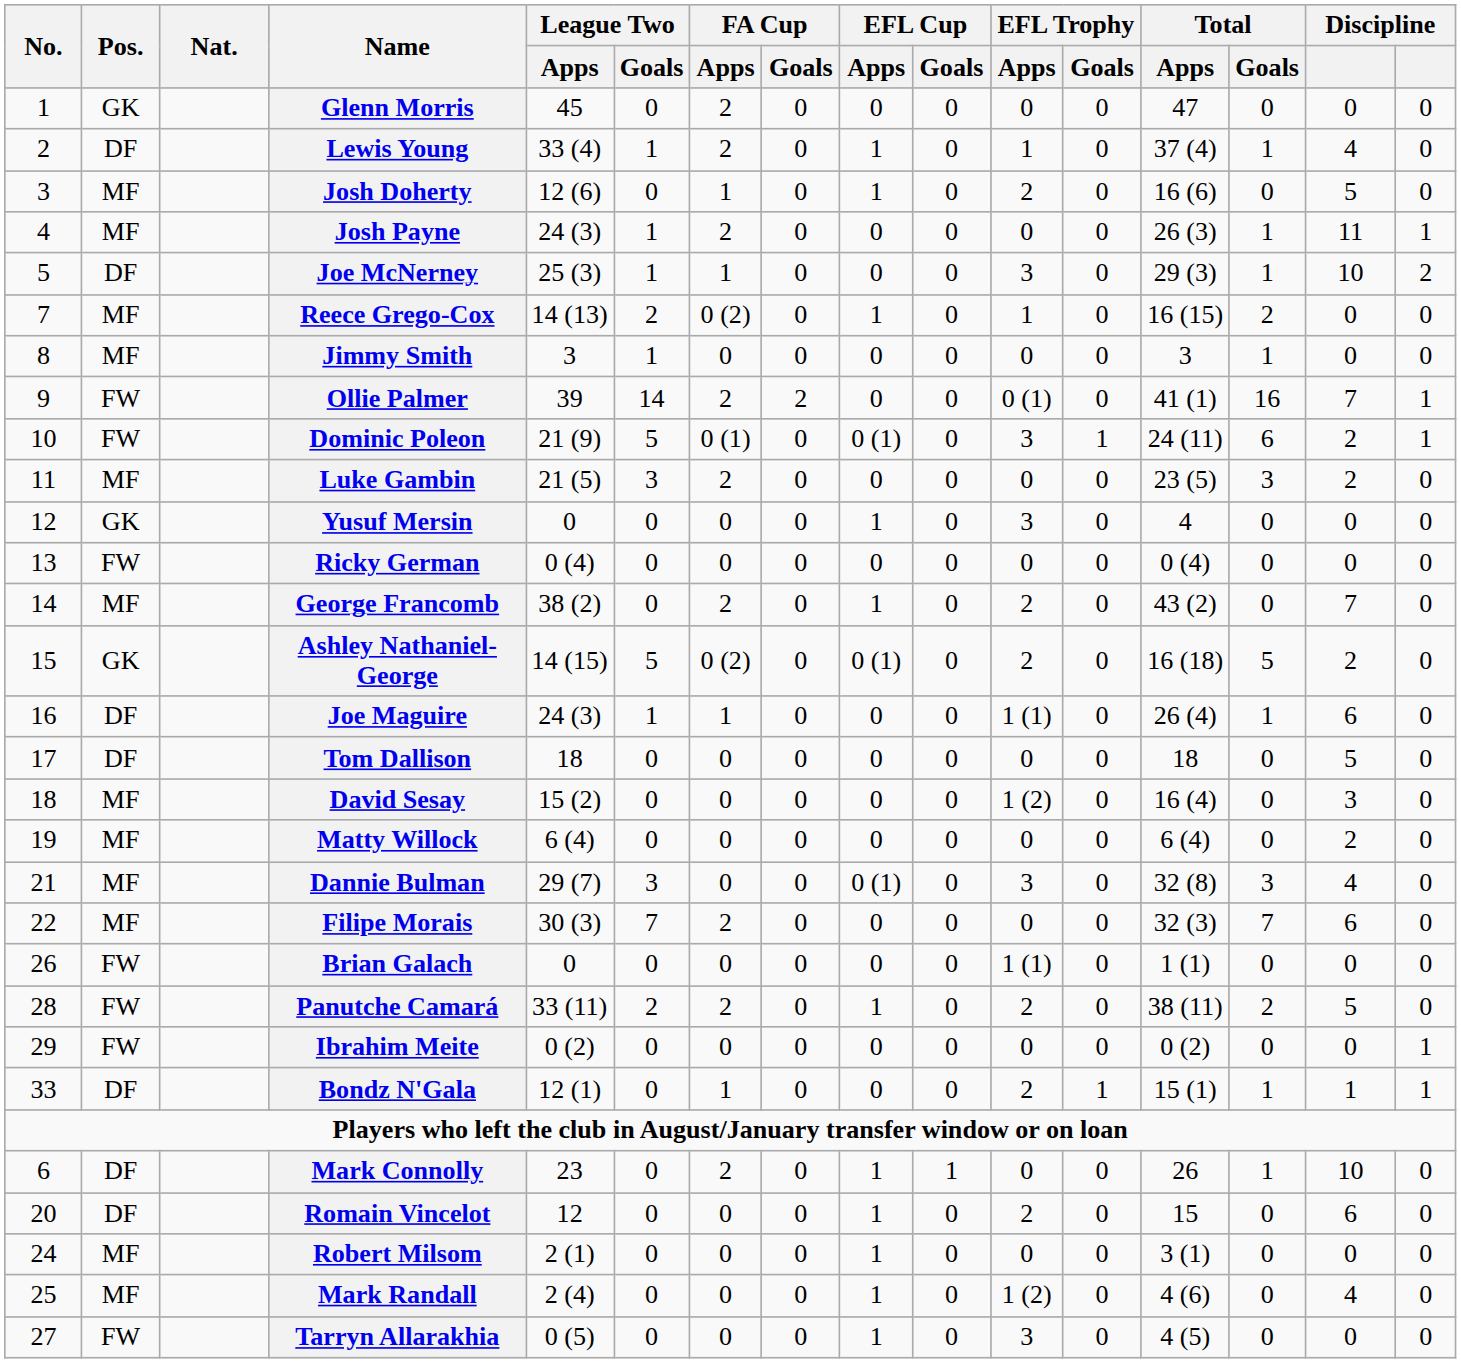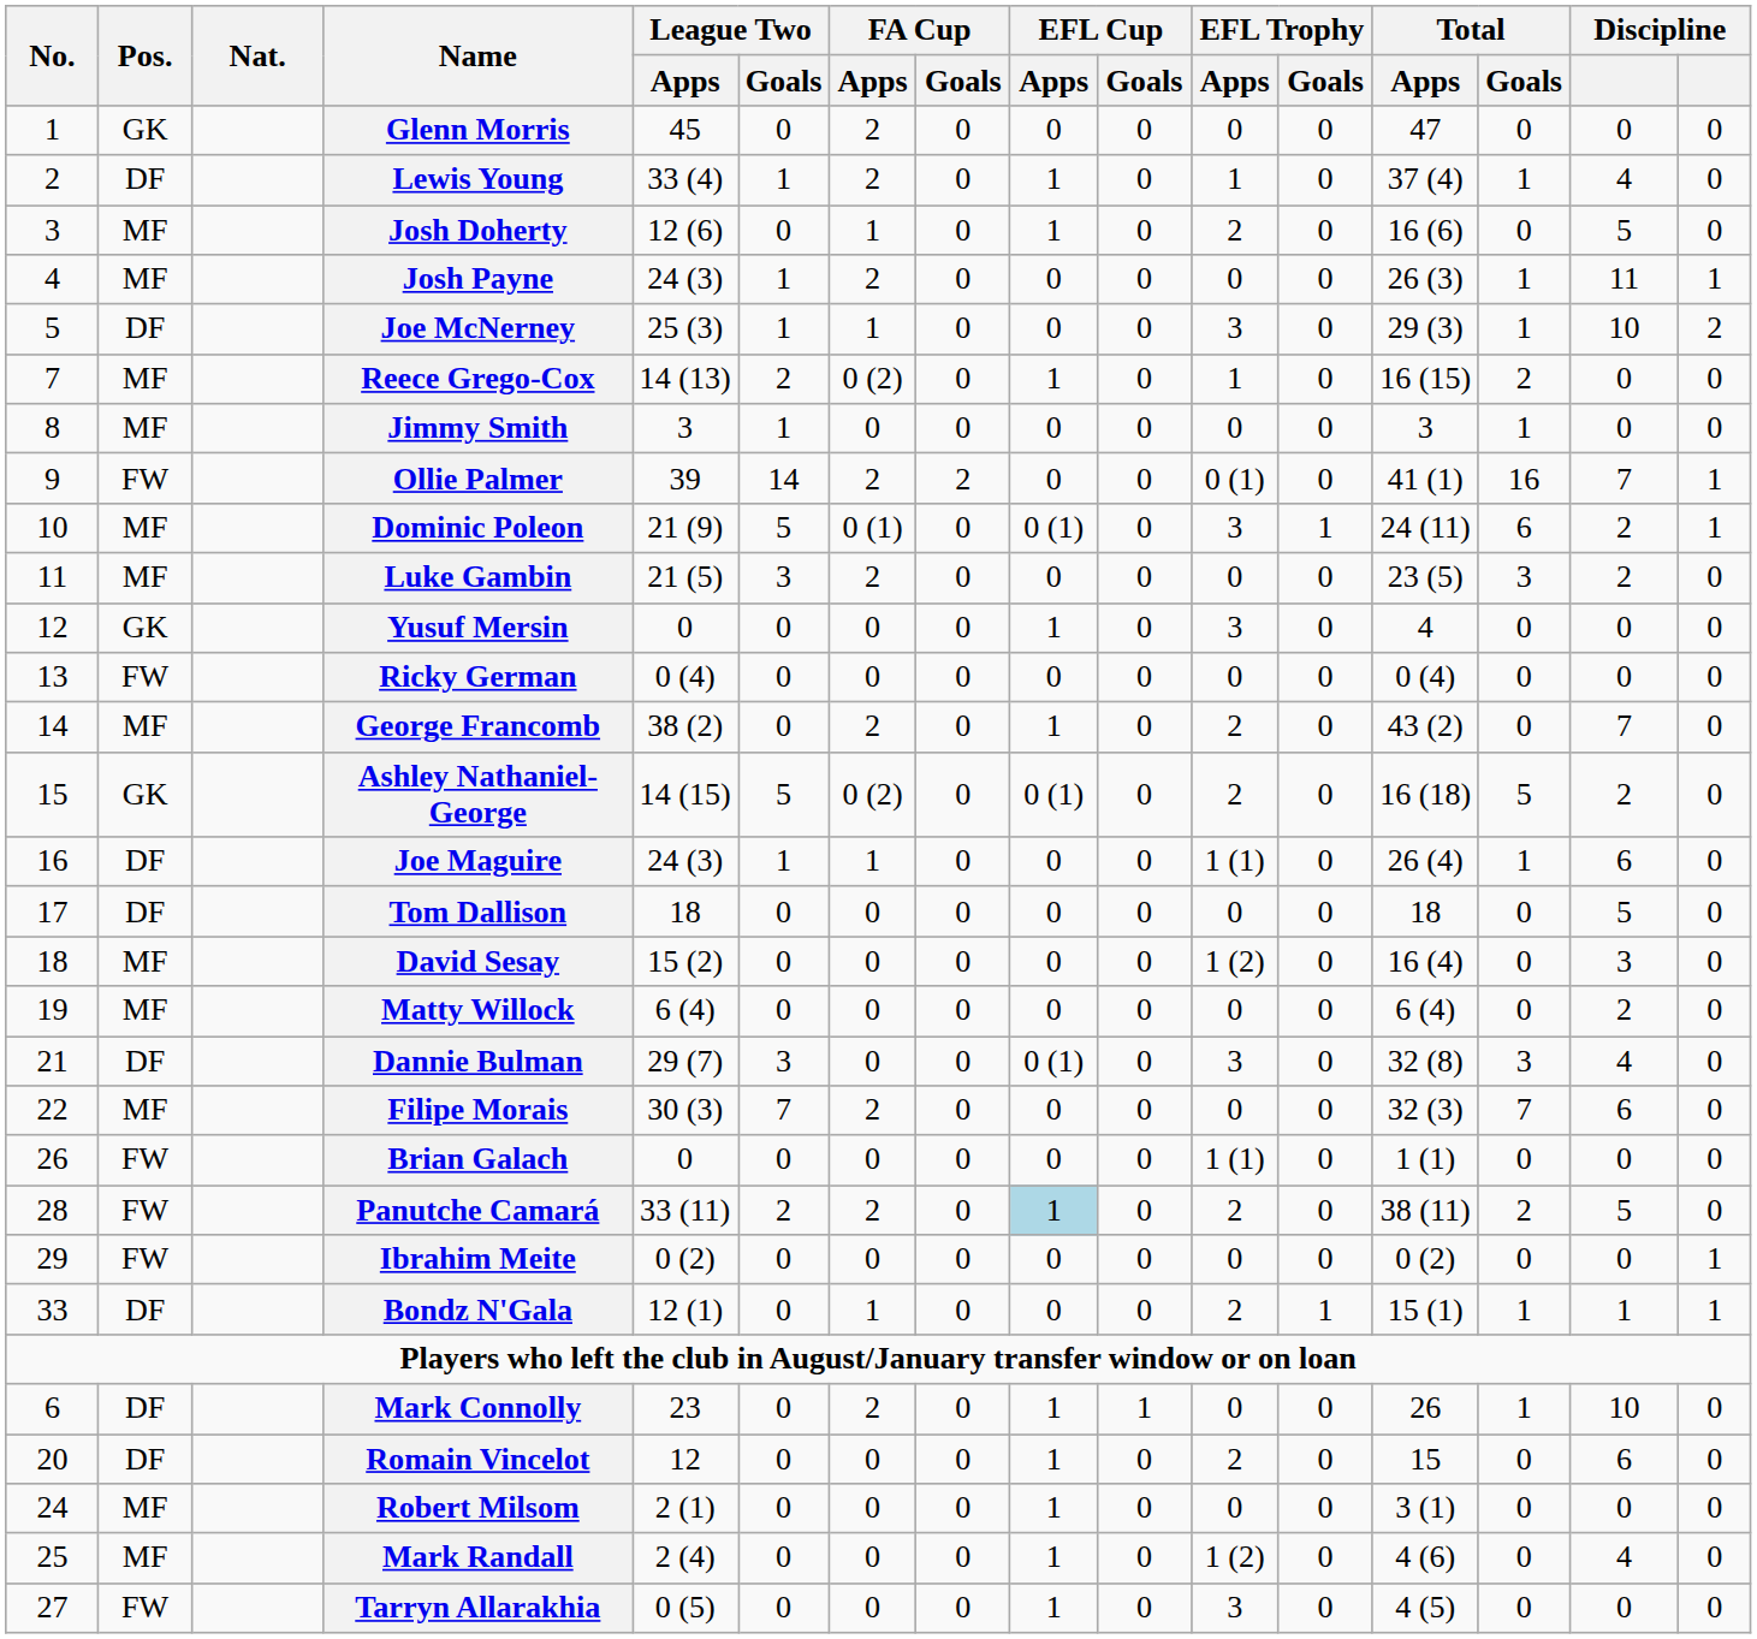Dominic Poleon | Pos.: FW -> MF
Dannie Bulman | Pos.: MF -> DF
Panutche Camará | EFL Cup / Apps: no background -> lightblue background
